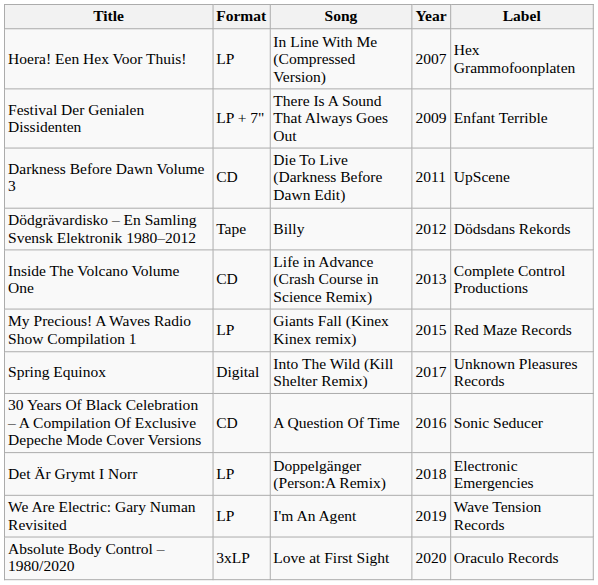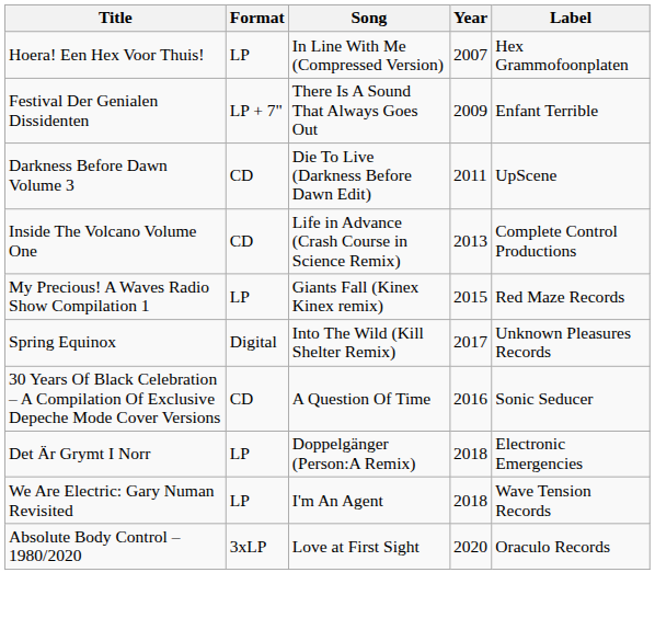- row: Dödgrävardisko – En Samling Svensk Elektronik 1980–2012 | Tape | Billy | 2012 | Dödsdans Rekords
We Are Electric: Gary Numan Revisited | Year: 2019 -> 2018
